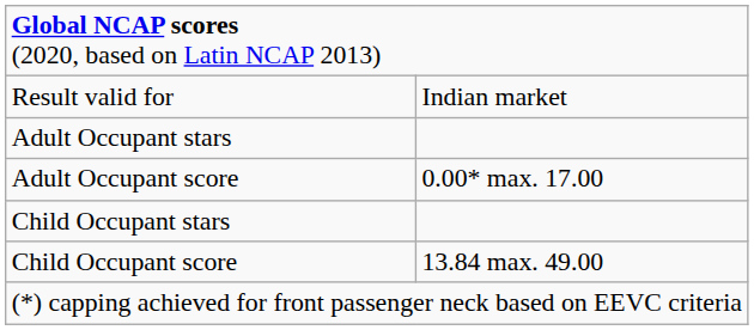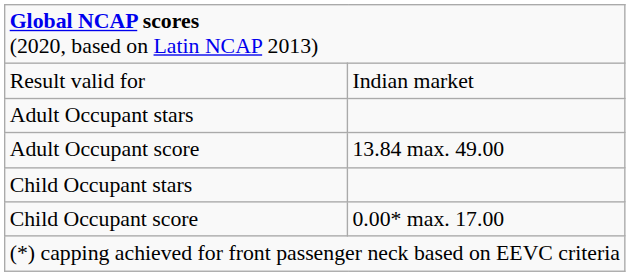Adult Occupant score | column 2: 0.00* max. 17.00 -> 13.84 max. 49.00
Child Occupant score | column 2: 13.84 max. 49.00 -> 0.00* max. 17.00
